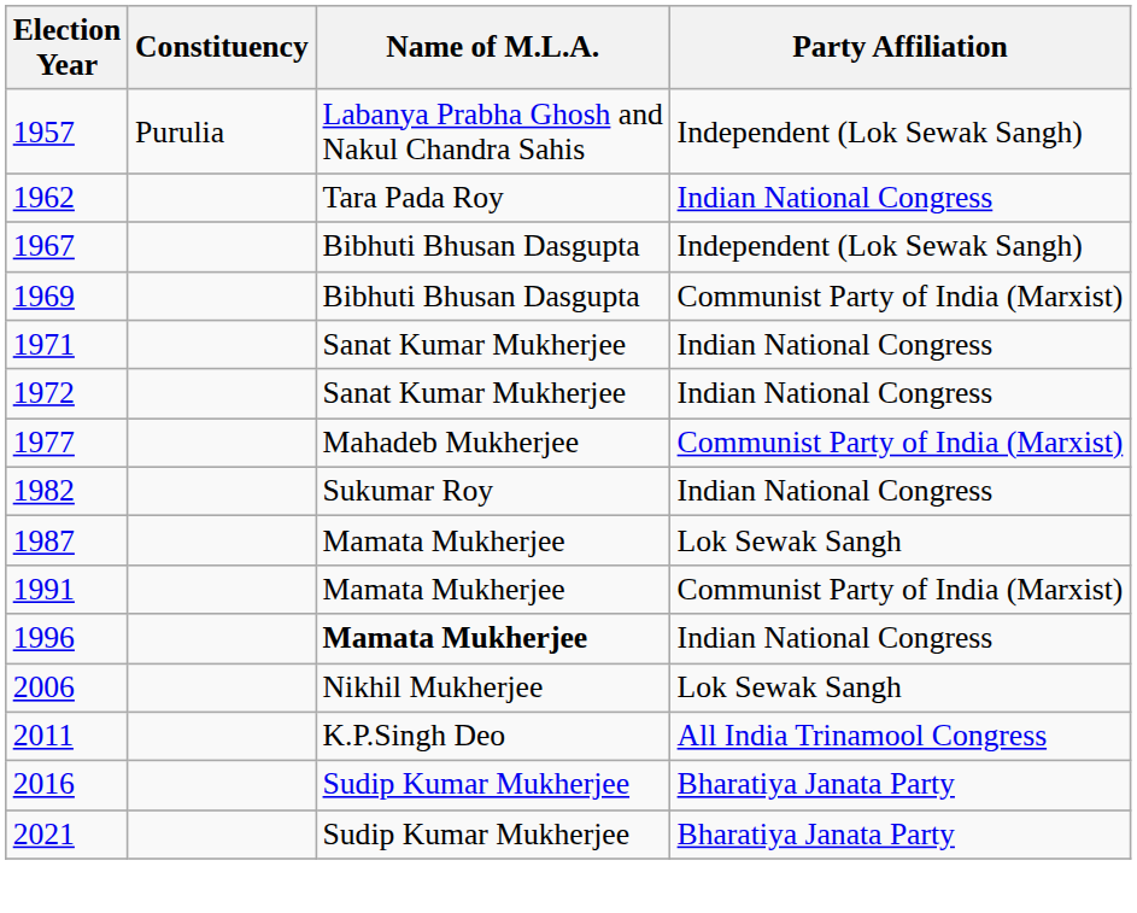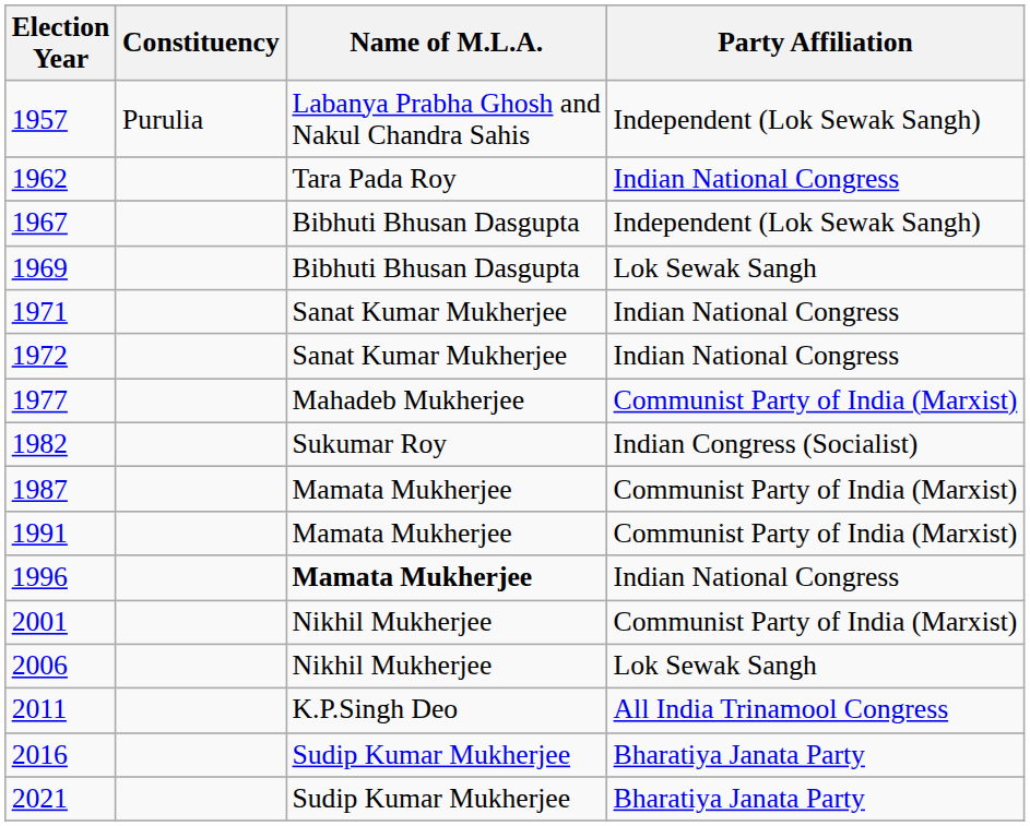1969 | Party Affiliation: Communist Party of India (Marxist) -> Lok Sewak Sangh
1982 | Party Affiliation: Indian National Congress -> Indian Congress (Socialist)
1987 | Party Affiliation: Lok Sewak Sangh -> Communist Party of India (Marxist)
+ row: 2001 | Nikhil Mukherjee | Communist Party of India (Marxist)
